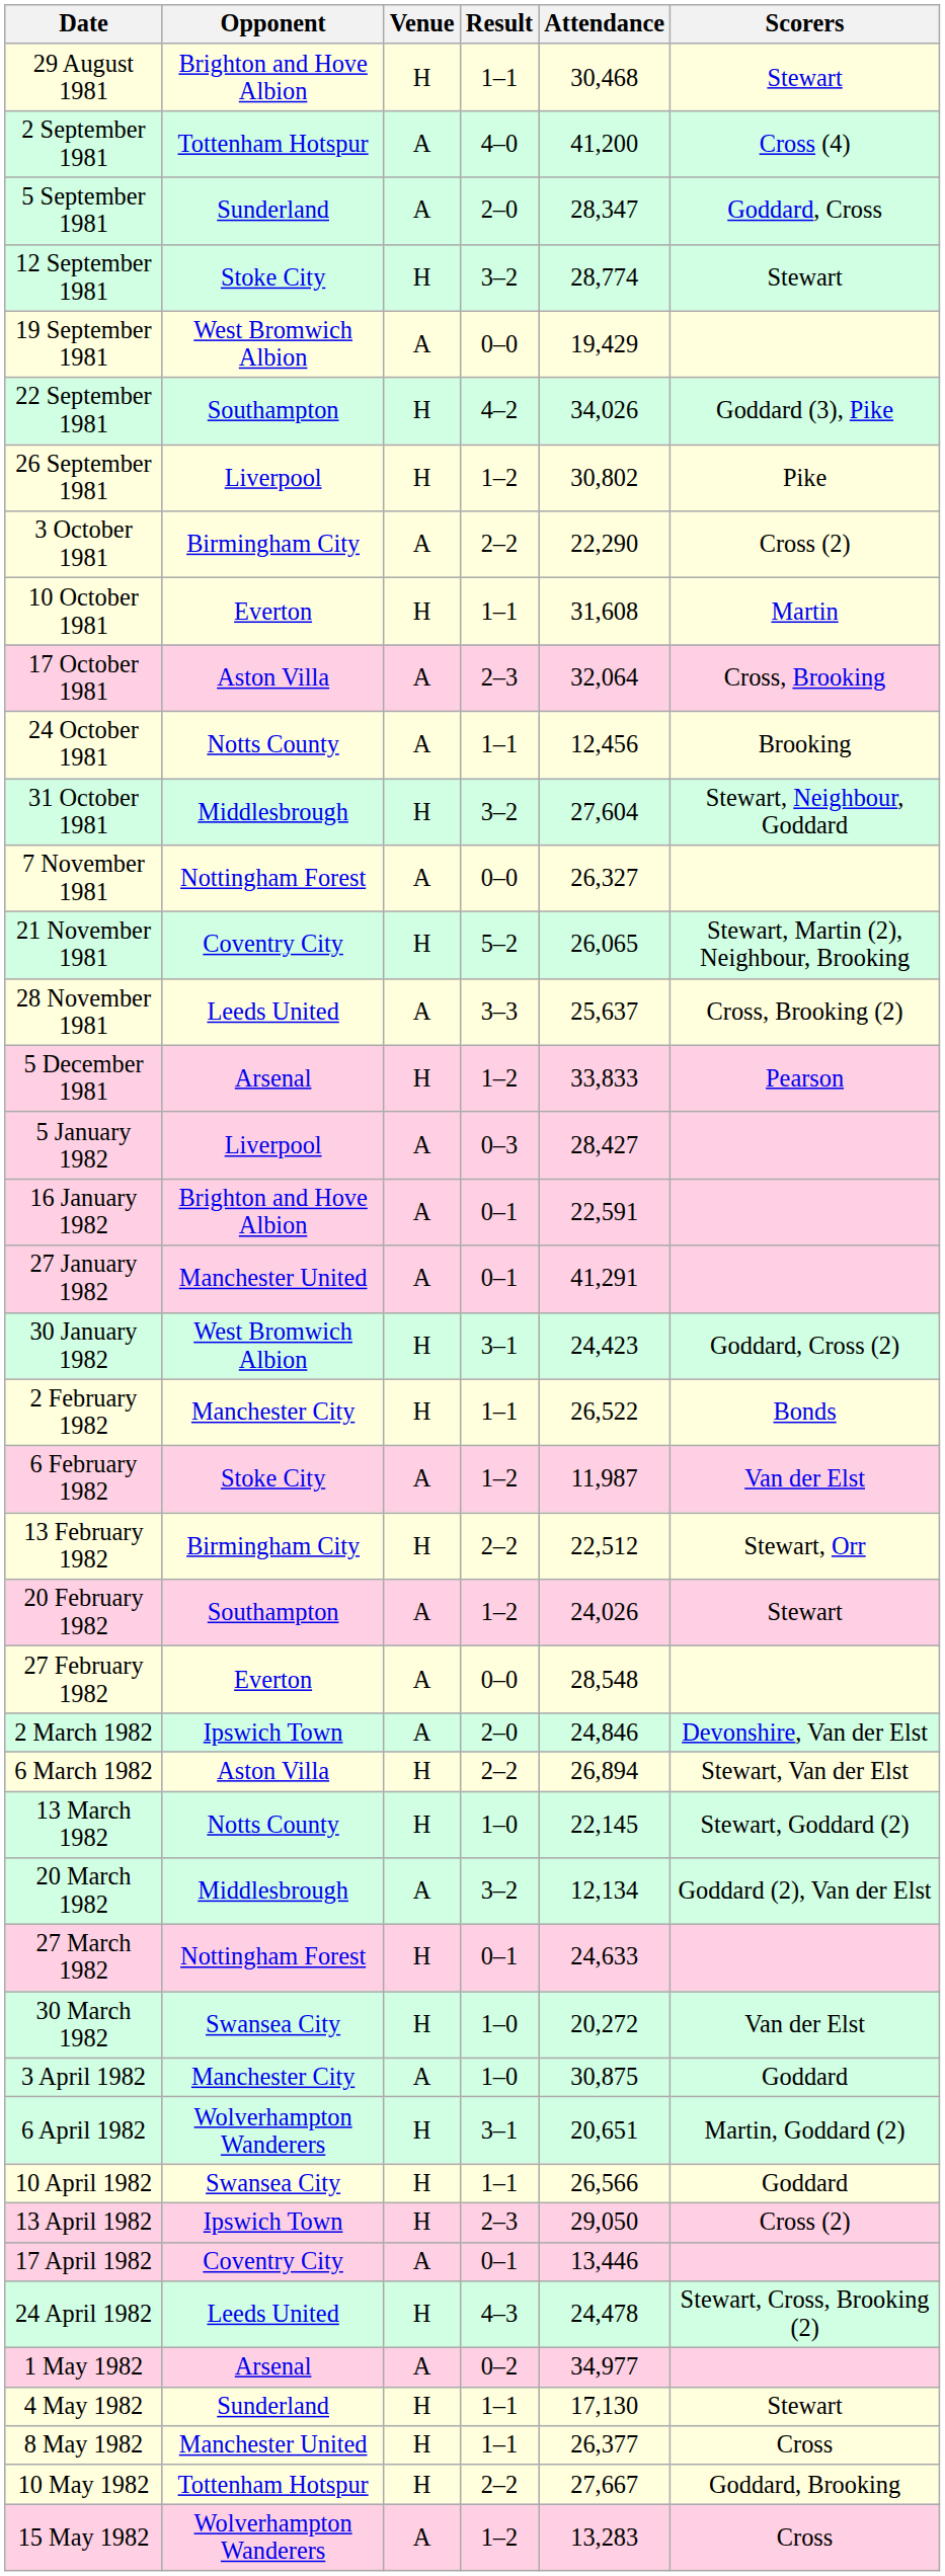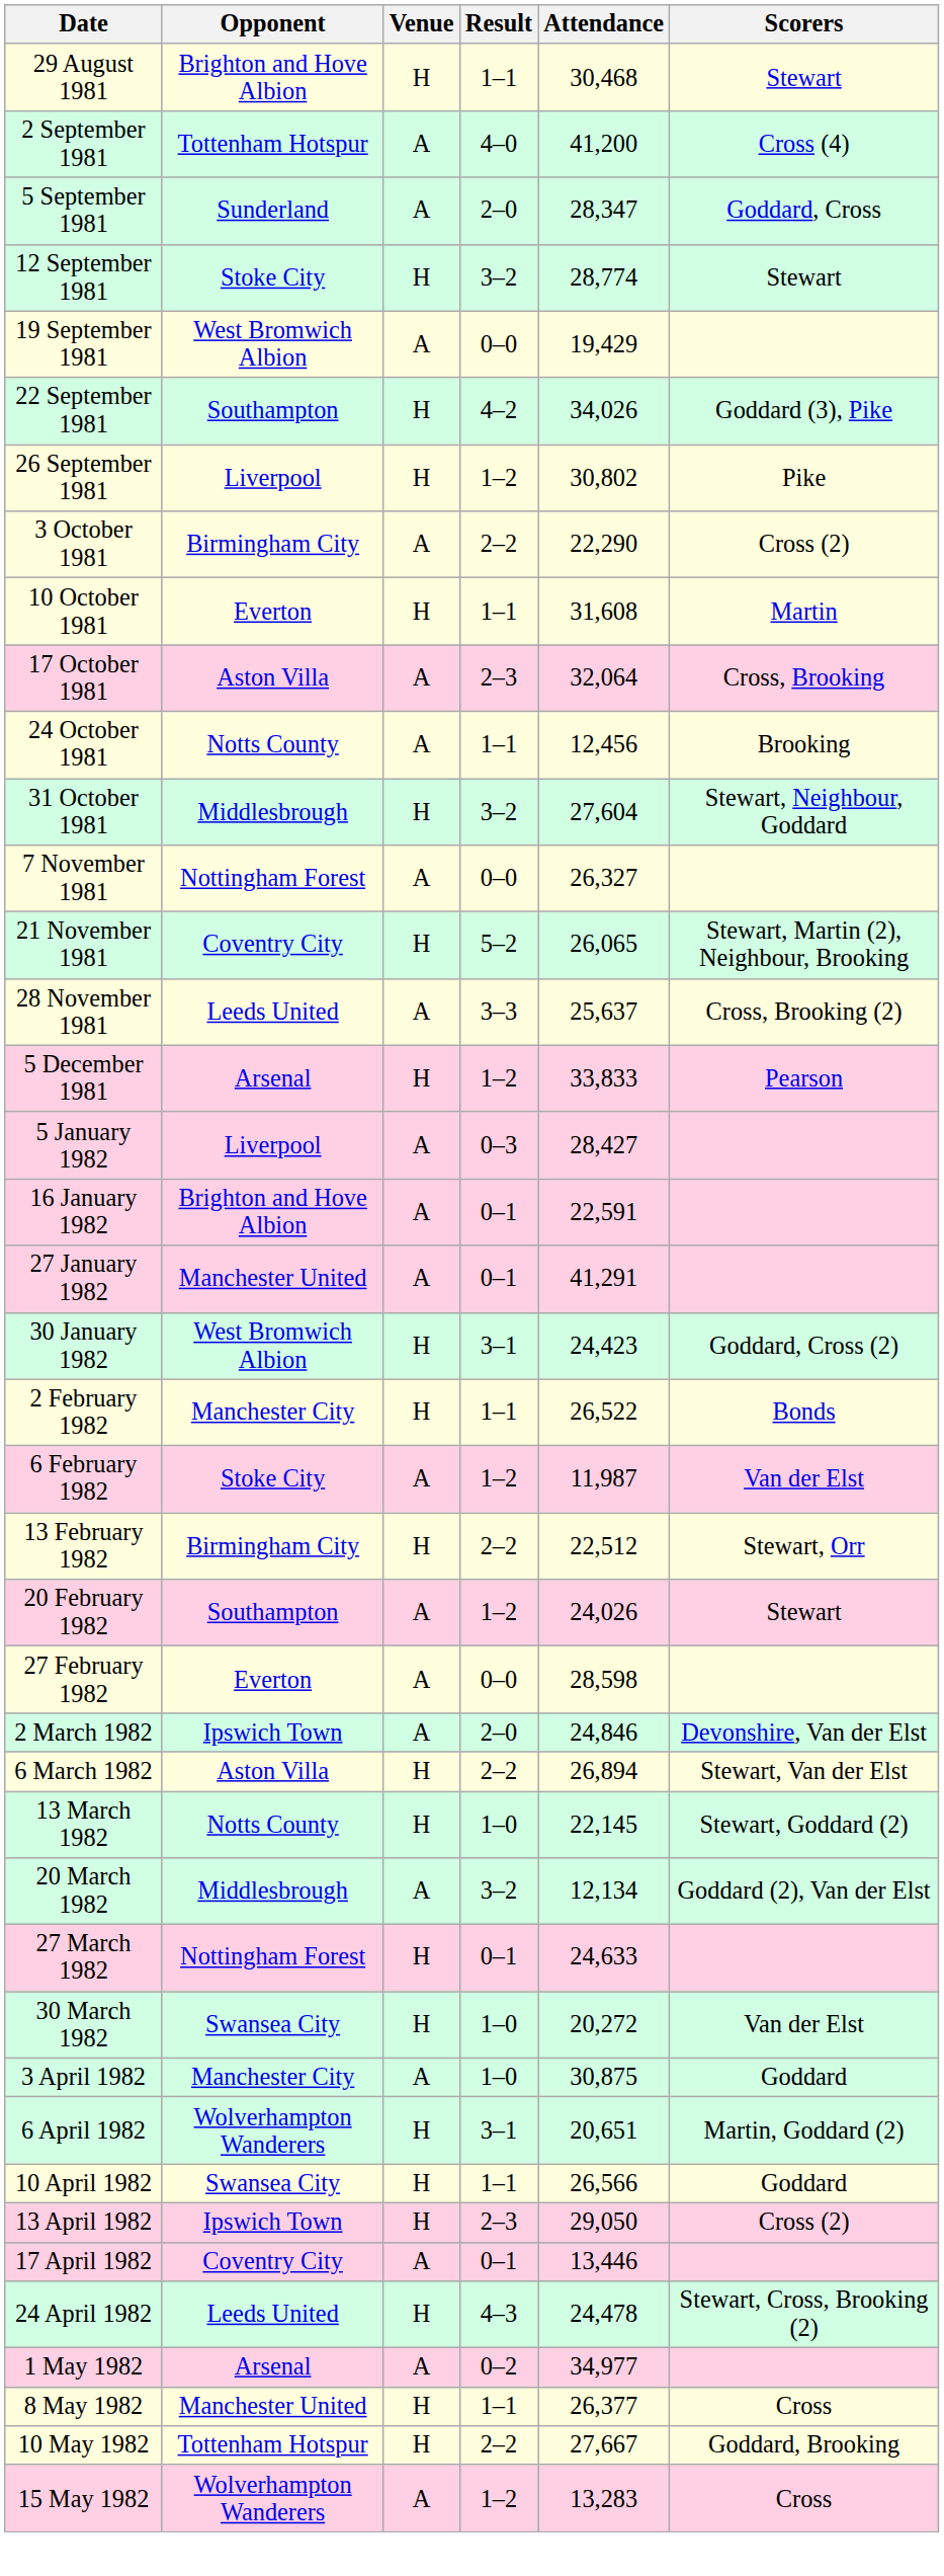27 February 1982 | Attendance: 28,548 -> 28,598
- row: 4 May 1982 | Sunderland | H | 1–1 | 17,130 | Stewart
